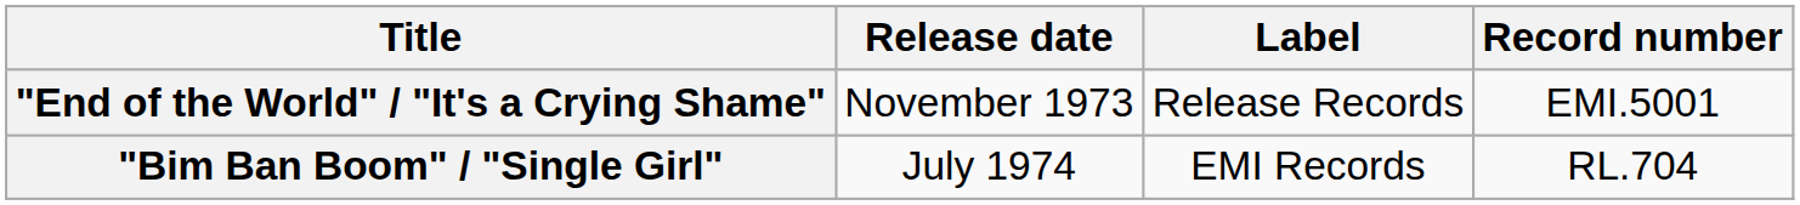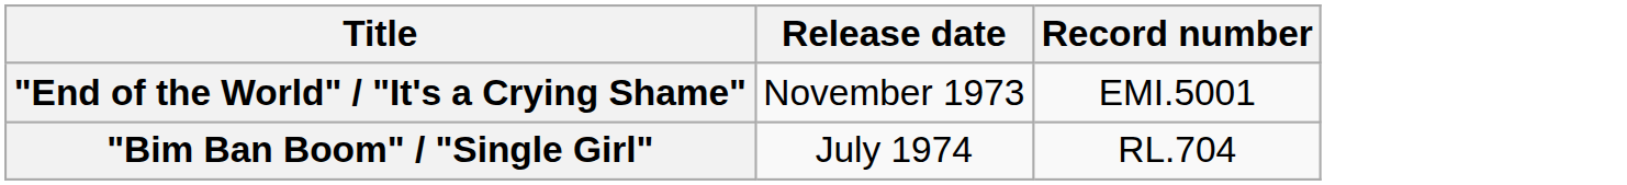- column: Label | Release Records | EMI Records
